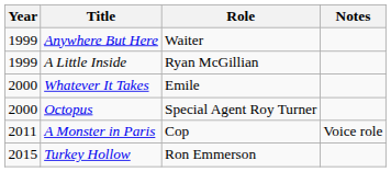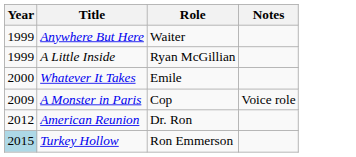- row: 2000 | Octopus | Special Agent Roy Turner
A Monster in Paris | Year: 2011 -> 2009
+ row: 2012 | American Reunion | Dr. Ron
Turkey Hollow | Year: no background -> lightblue background
